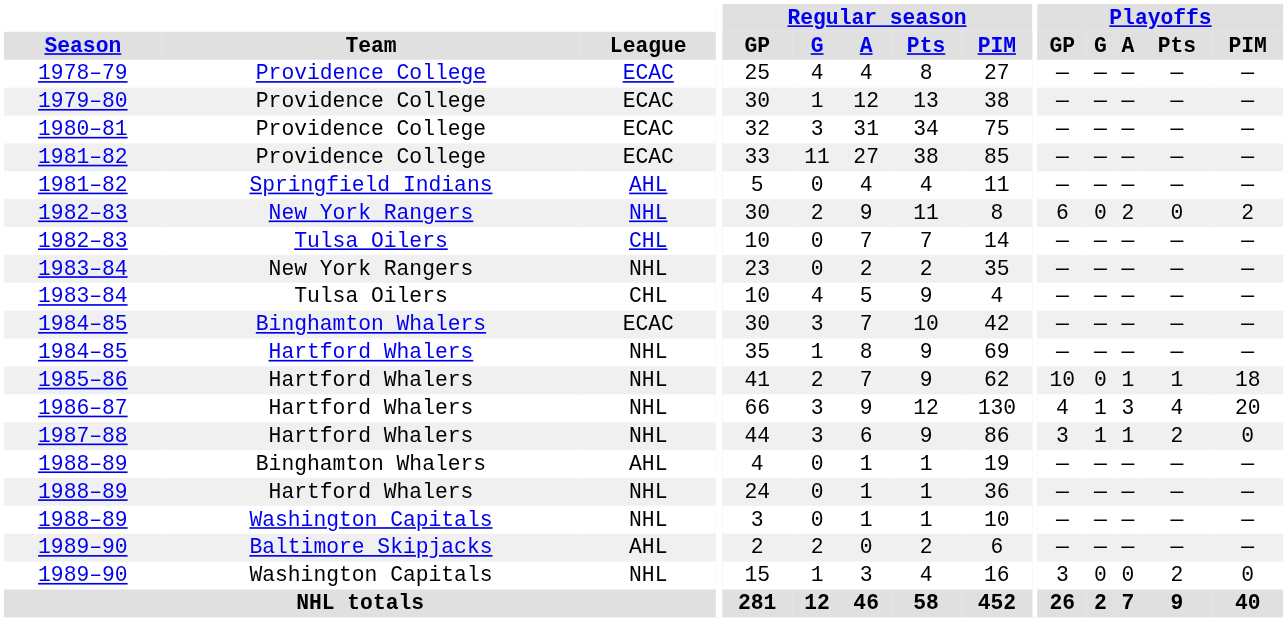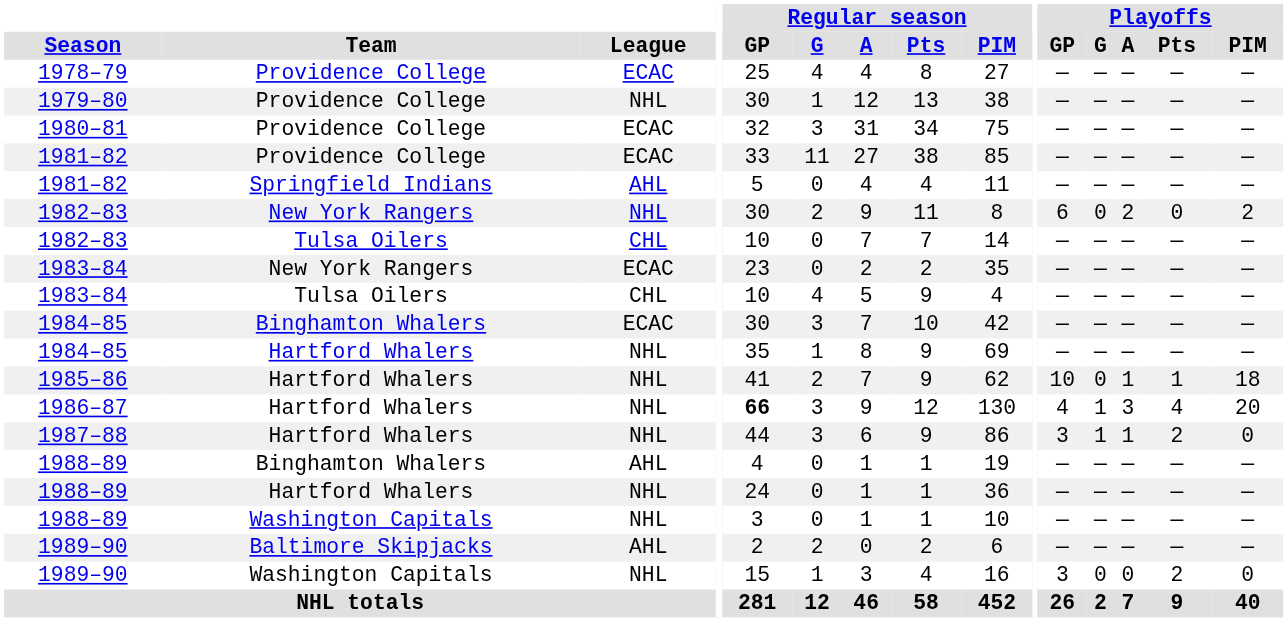1979–80 | League: ECAC -> NHL
1983–84 / New York Rangers | League: NHL -> ECAC
1986–87 | Regular season / GP: normal -> bold
